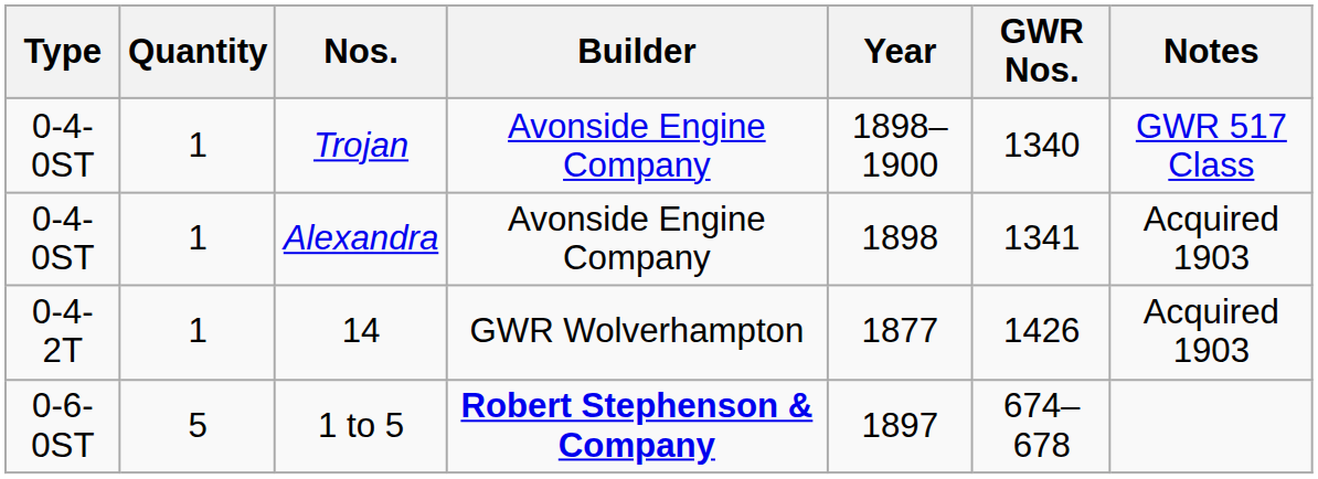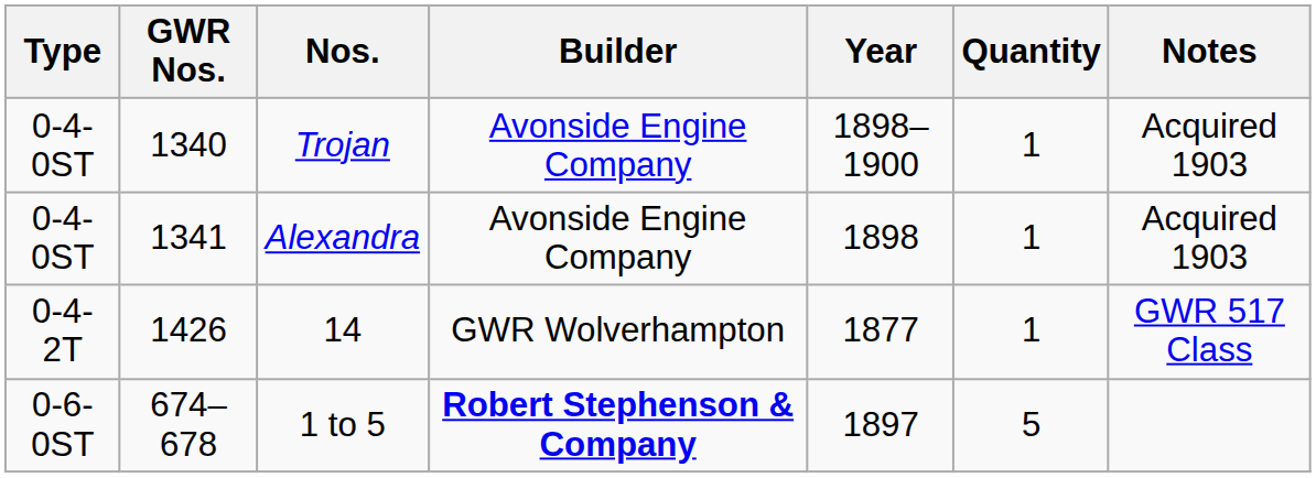columns swapped: Quantity <-> GWR Nos.
Trojan | Notes: GWR 517 Class -> Acquired 1903
14 | Notes: Acquired 1903 -> GWR 517 Class
